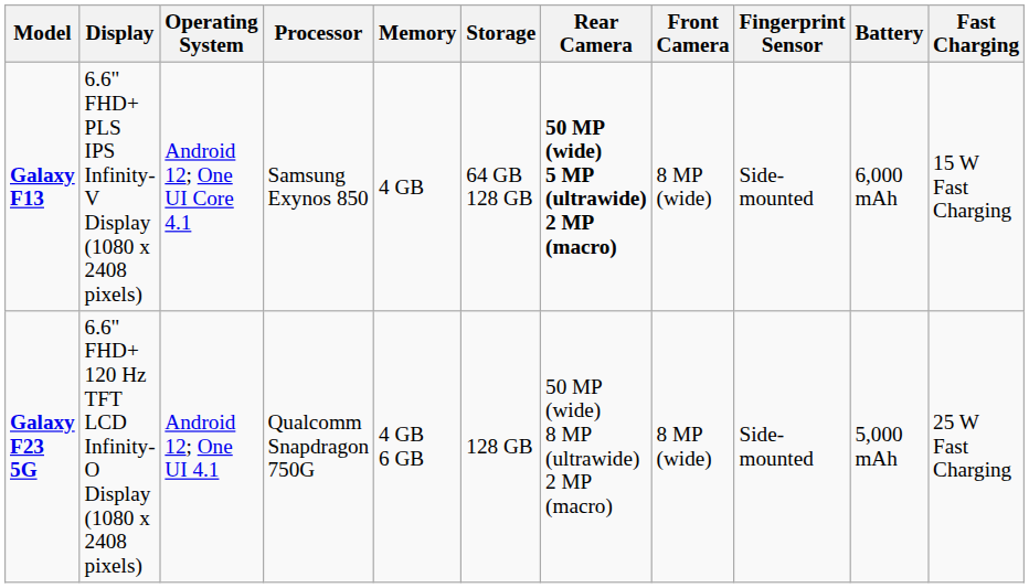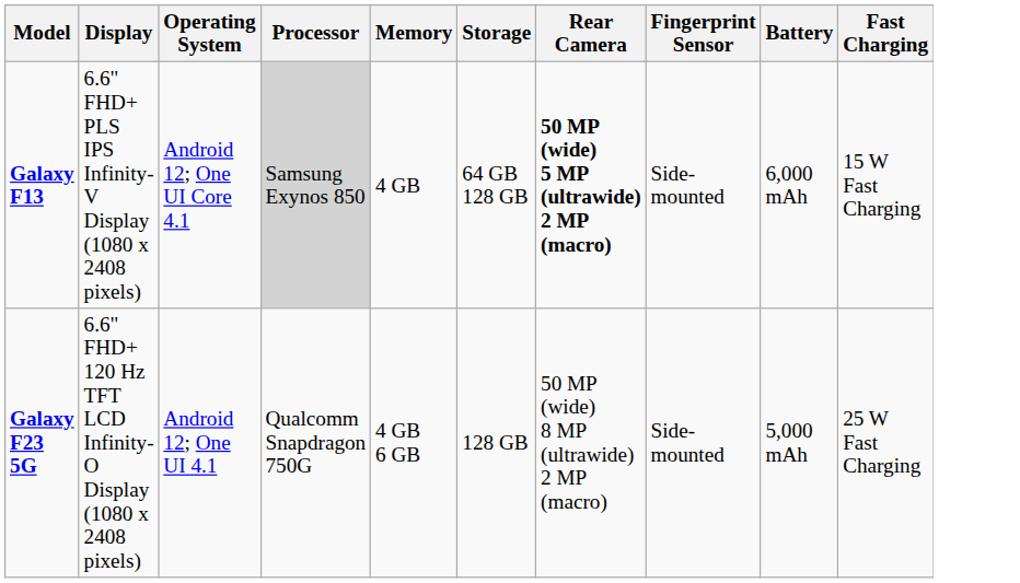- column: Front Camera | 8 MP (wide) | 8 MP (wide)
Galaxy F13 | Processor: no background -> lightgrey background
